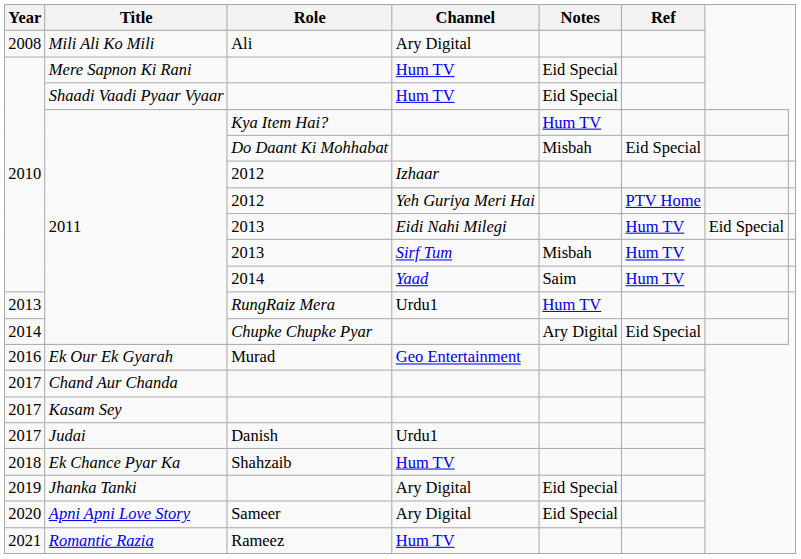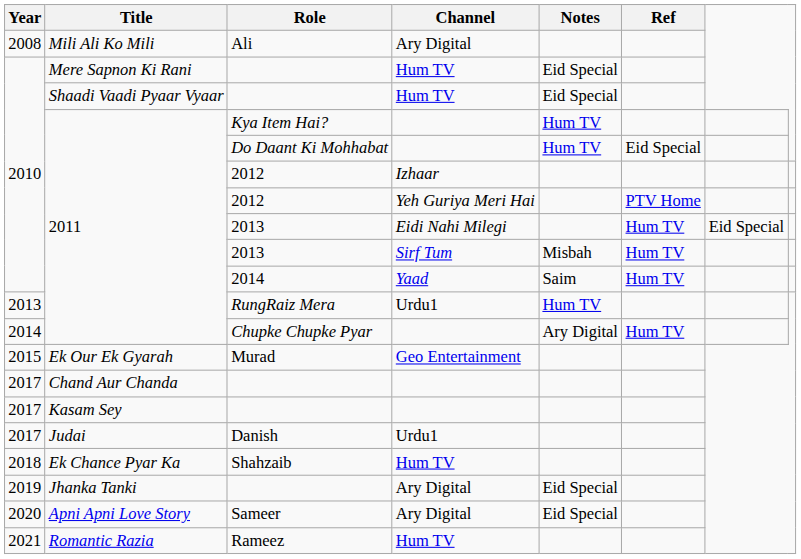Do Daant Ki Mohhabat | Notes: Misbah -> Hum TV
Chupke Chupke Pyar | Ref: Eid Special -> Hum TV
Murad | Year: 2016 -> 2015
